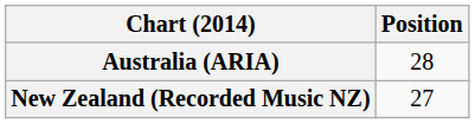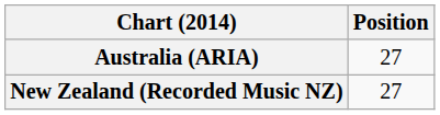Australia (ARIA) | Position: 28 -> 27
